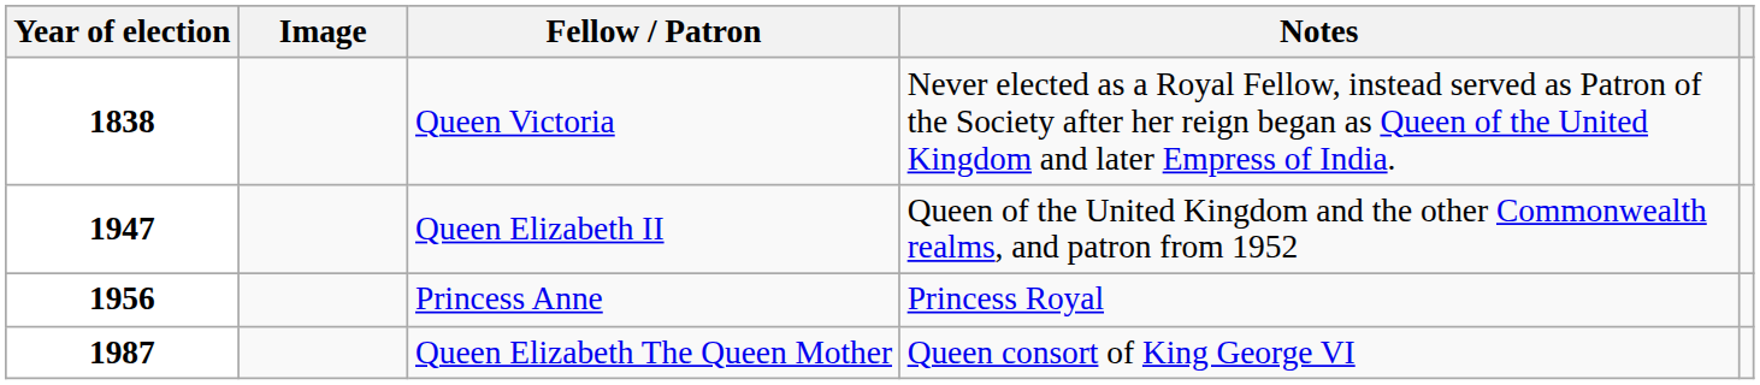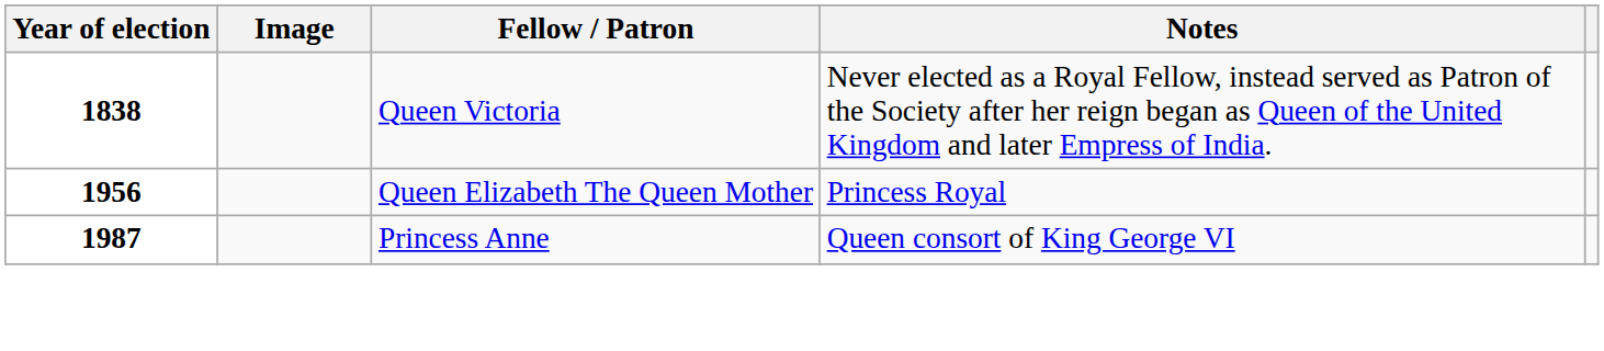- row: 1947 | Queen Elizabeth II | Queen of the United Kingdom and the other Commonwealth realms, and patron from 1952
1956 | Fellow / Patron: Princess Anne -> Queen Elizabeth The Queen Mother
1987 | Fellow / Patron: Queen Elizabeth The Queen Mother -> Princess Anne
